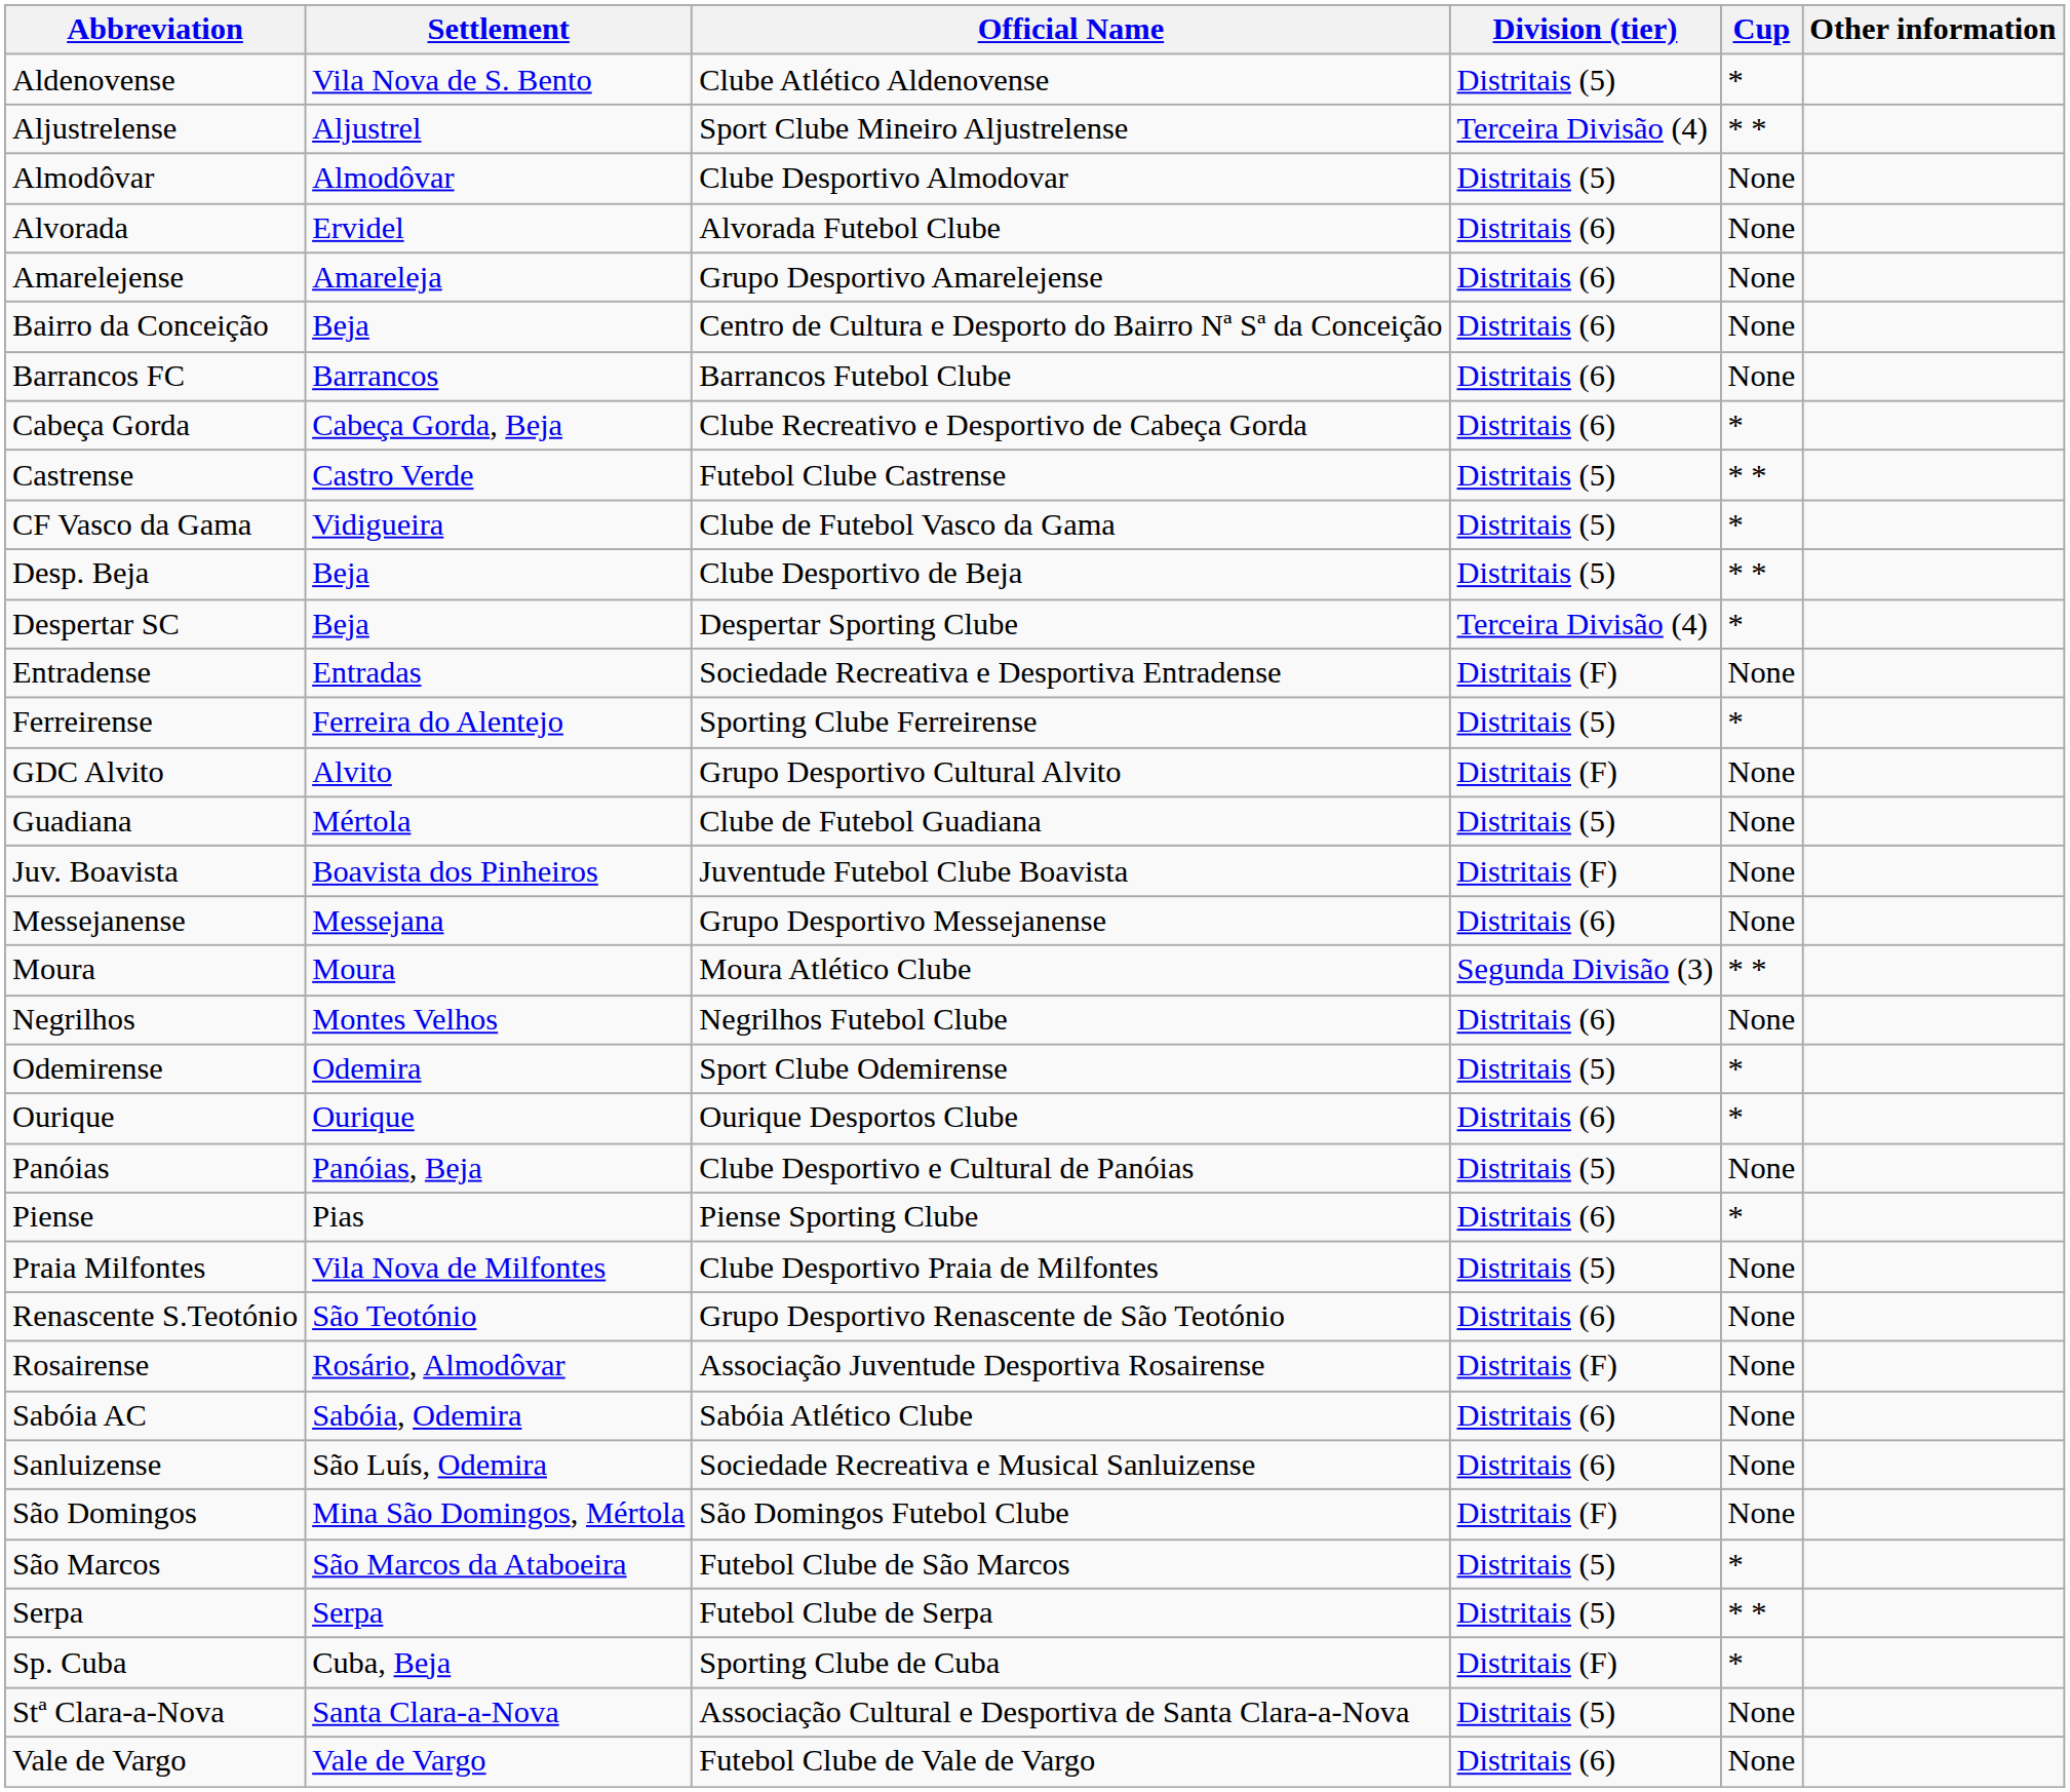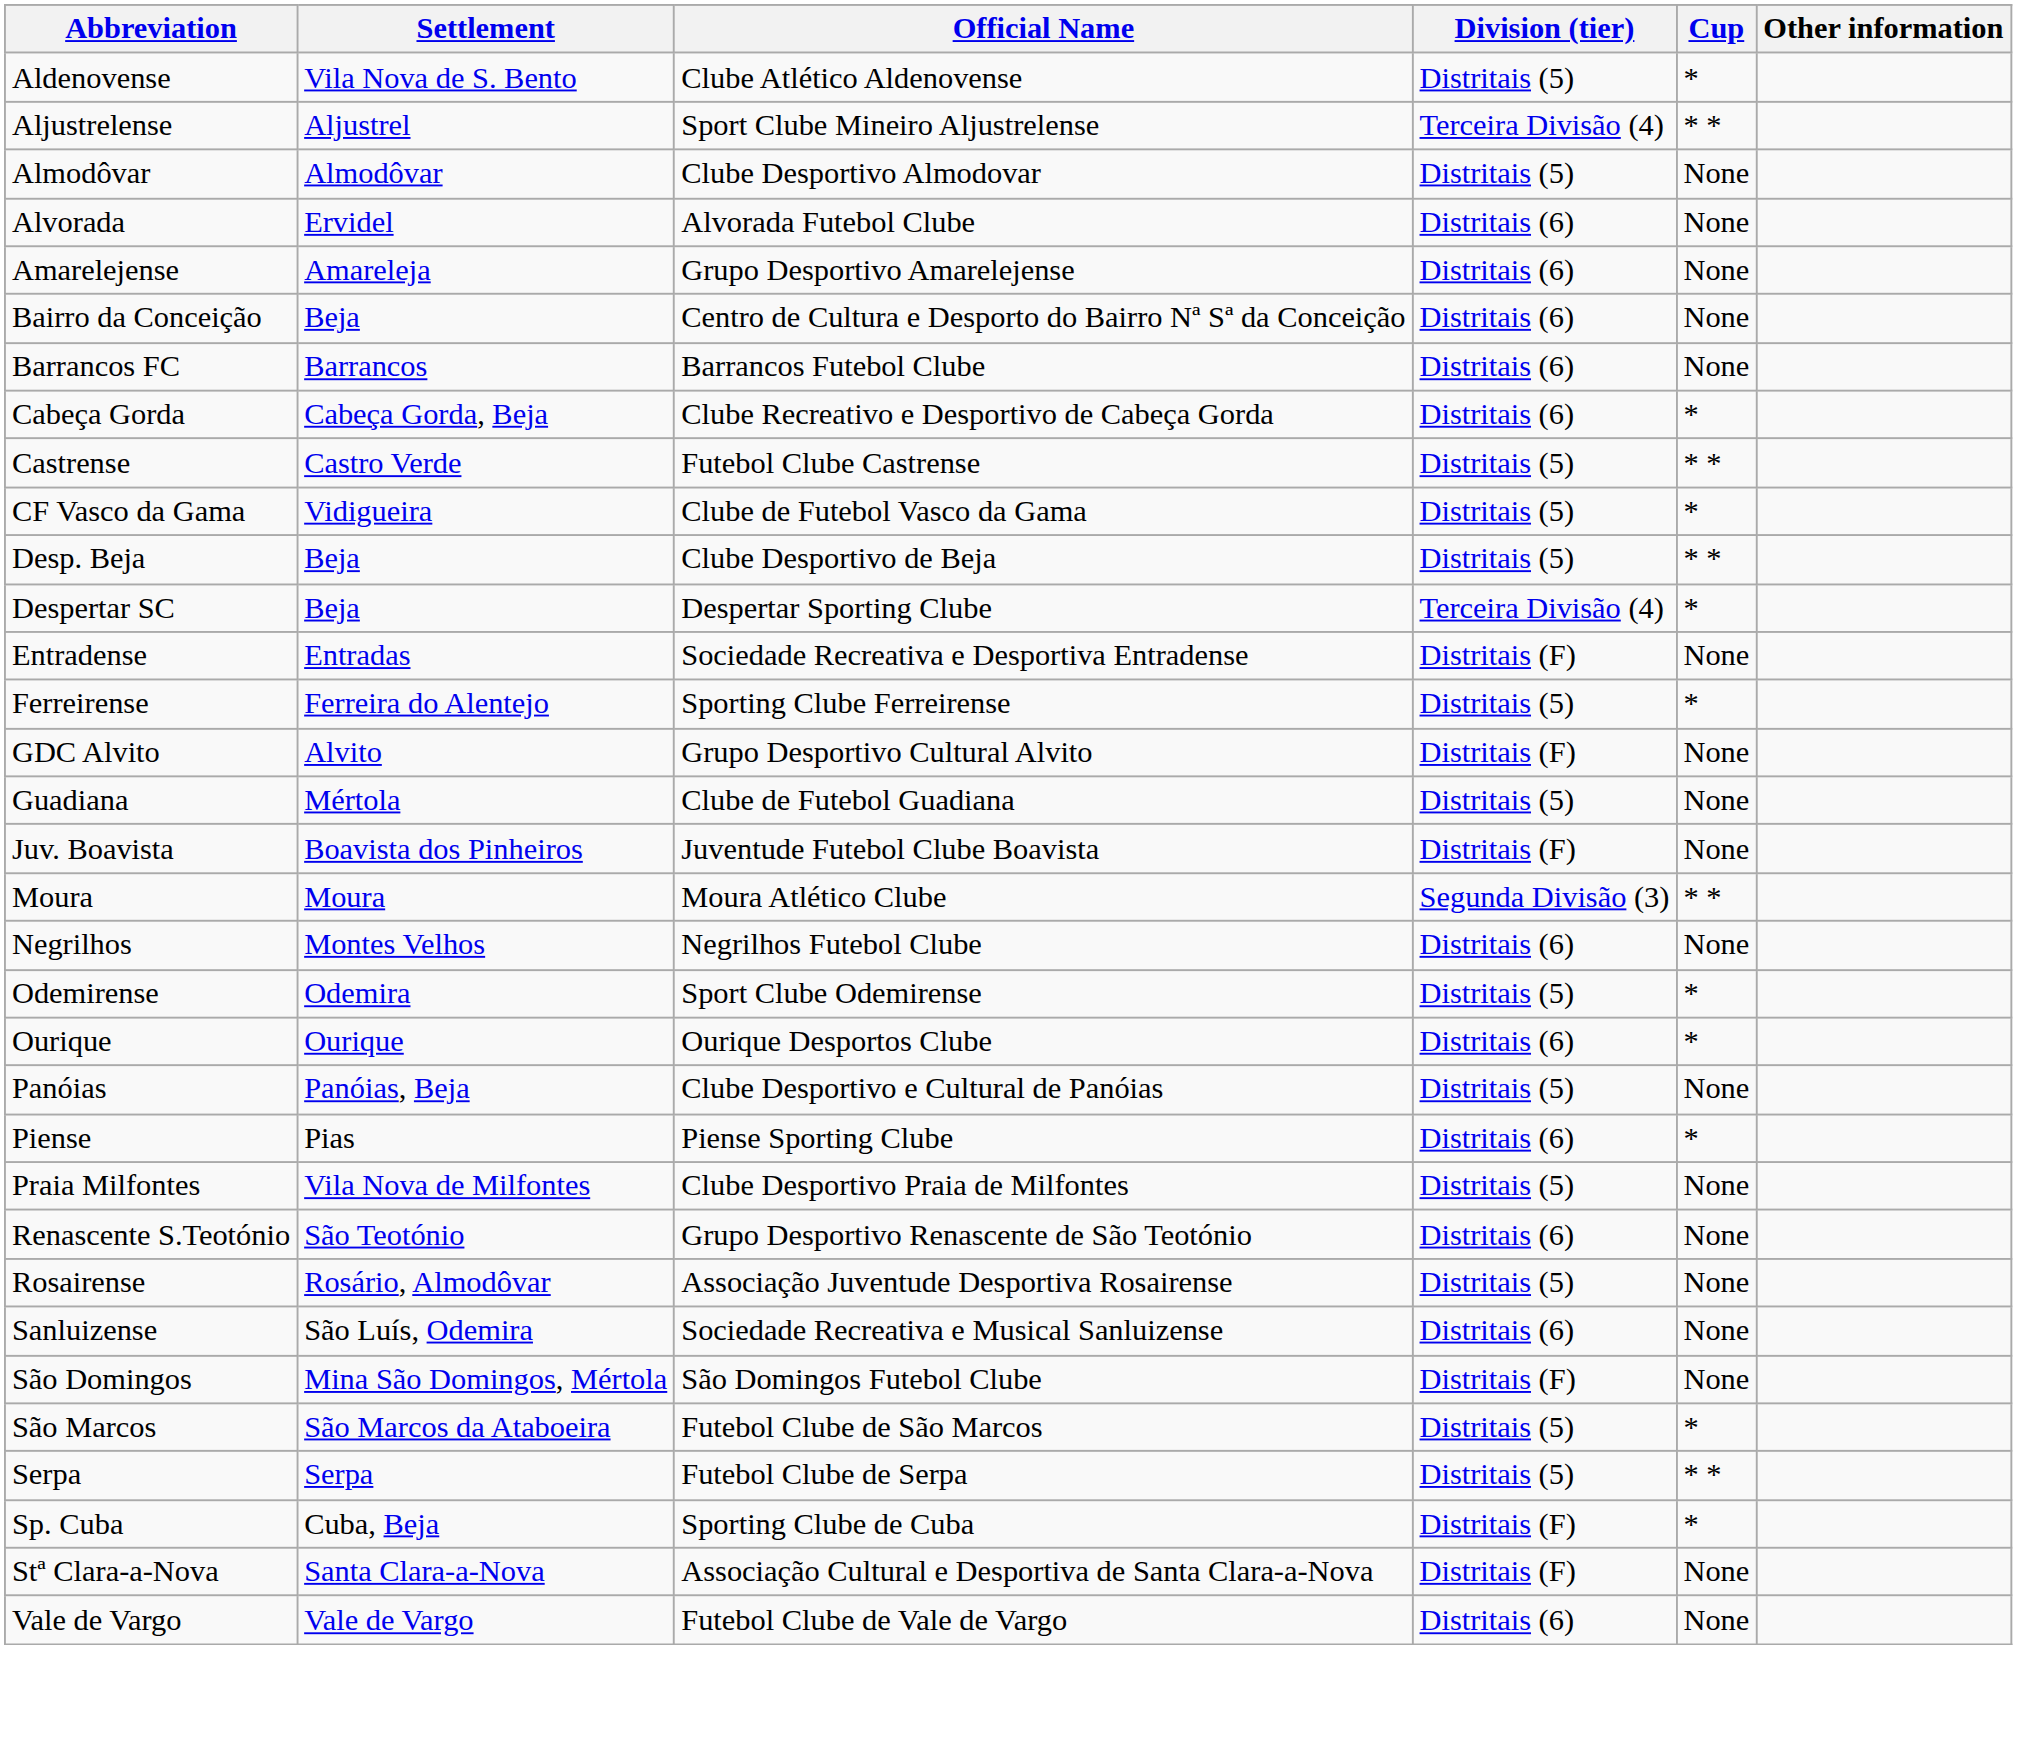- row: Messejanense | Messejana | Grupo Desportivo Messejanense | Distritais (6) | None
Rosairense | Division (tier): Distritais (F) -> Distritais (5)
- row: Sabóia AC | Sabóia, Odemira | Sabóia Atlético Clube | Distritais (6) | None
Stª Clara-a-Nova | Division (tier): Distritais (5) -> Distritais (F)
